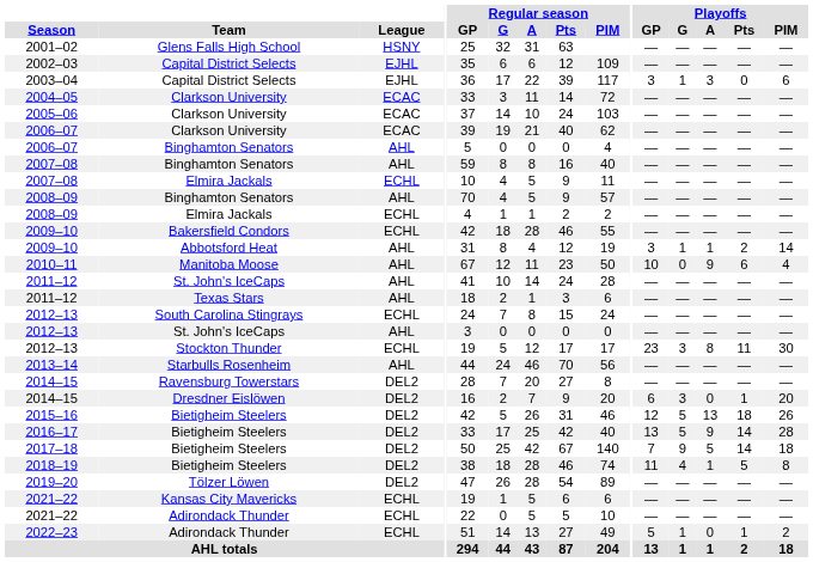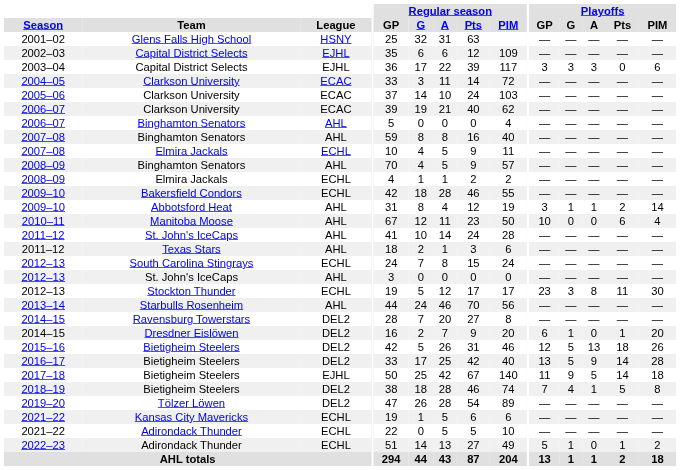2003–04 | Playoffs / G: 1 -> 3
2010–11 | Playoffs / A: 9 -> 0
2014–15 / Dresdner Eislöwen | Playoffs / G: 3 -> 1
2017–18 | League: DEL2 -> EJHL
2017–18 | Playoffs / GP: 7 -> 11
2018–19 | Playoffs / GP: 11 -> 7
